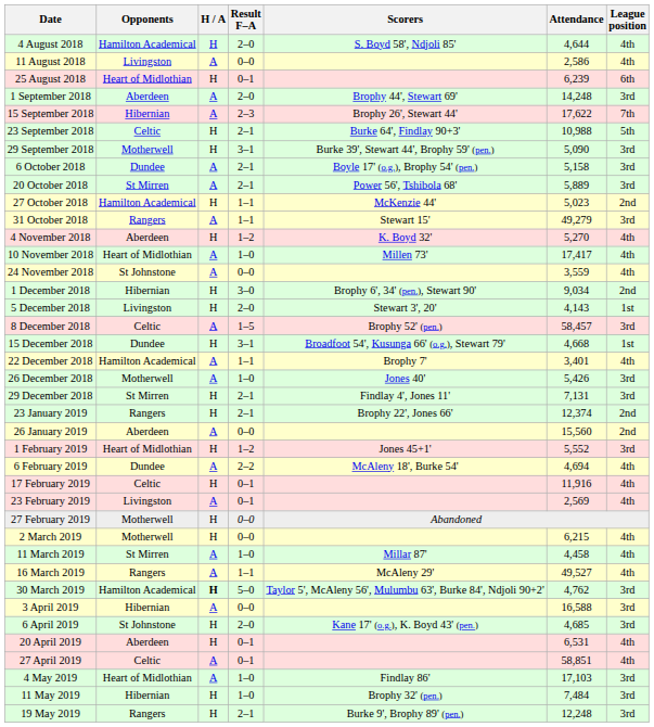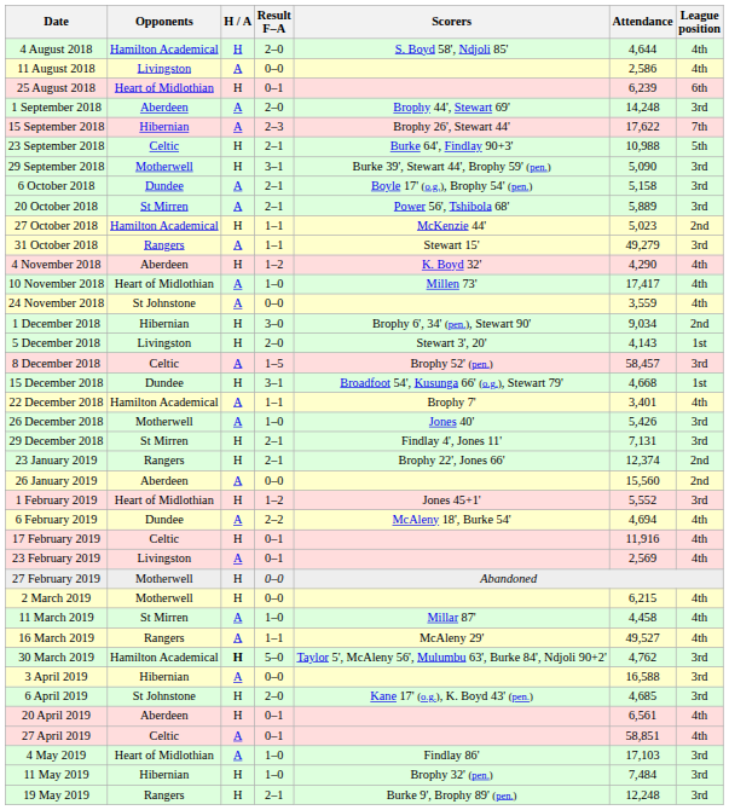4 November 2018 | Attendance: 5,270 -> 4,290
20 April 2019 | Attendance: 6,531 -> 6,561
